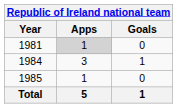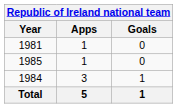1981 | Apps: lightgrey background -> no background
rows swapped: 1984 <-> 1985
